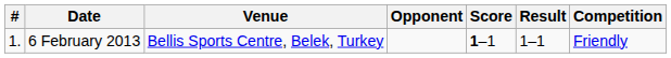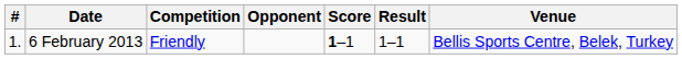columns swapped: Venue <-> Competition
